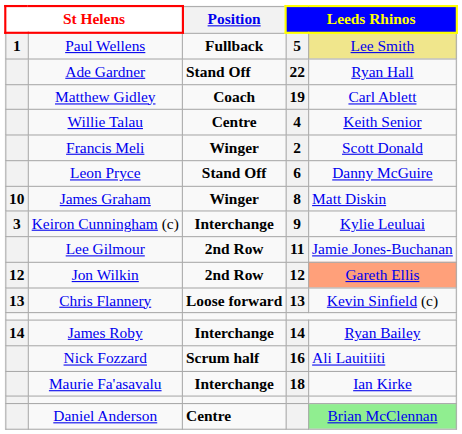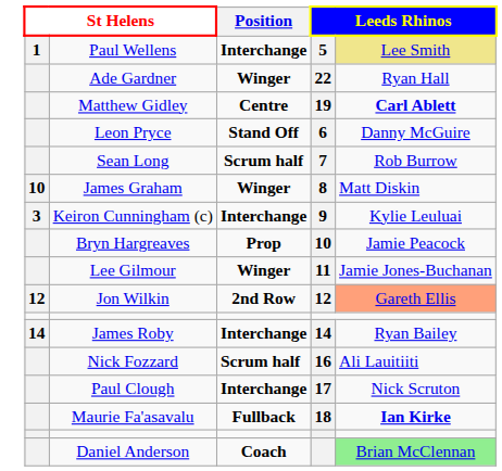Paul Wellens | Position: Fullback -> Interchange
Ade Gardner | Position: Stand Off -> Winger
Matthew Gidley | Position: Coach -> Centre
Matthew Gidley | column 5: normal -> bold
- row: Willie Talau | Centre | 4 | Keith Senior
- row: Francis Meli | Winger | 2 | Scott Donald
+ row: Sean Long | Scrum half | 7 | Rob Burrow
+ row: Bryn Hargreaves | Prop | 10 | Jamie Peacock
Lee Gilmour | Position: 2nd Row -> Winger
- row: 13 | Chris Flannery | Loose forward | 13 | Kevin Sinfield (c)
+ row: Paul Clough | Interchange | 17 | Nick Scruton
Maurie Fa'asavalu | Position: Interchange -> Fullback
Maurie Fa'asavalu | column 5: normal -> bold
Daniel Anderson | Position: Centre -> Coach
